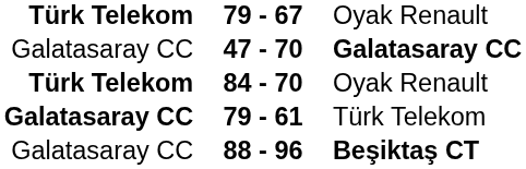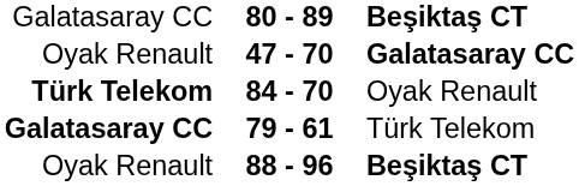- row: Türk Telekom | 79 - 67 | Oyak Renault
+ row: Galatasaray CC | 80 - 89 | Beşiktaş CT
47 - 70 | column 1: Galatasaray CC -> Oyak Renault
88 - 96 | column 1: Galatasaray CC -> Oyak Renault
